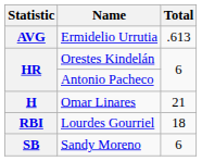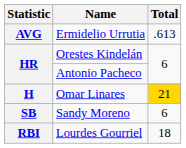Omar Linares | Total: no background -> gold background
rows swapped: Lourdes Gourriel <-> Sandy Moreno
